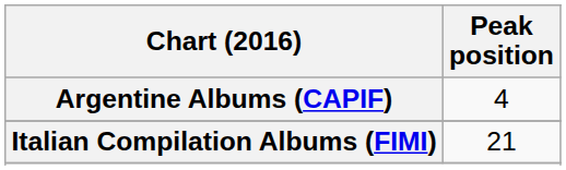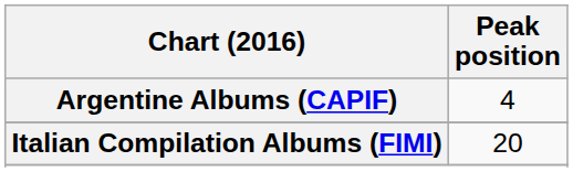Italian Compilation Albums (FIMI) | Peak position: 21 -> 20
